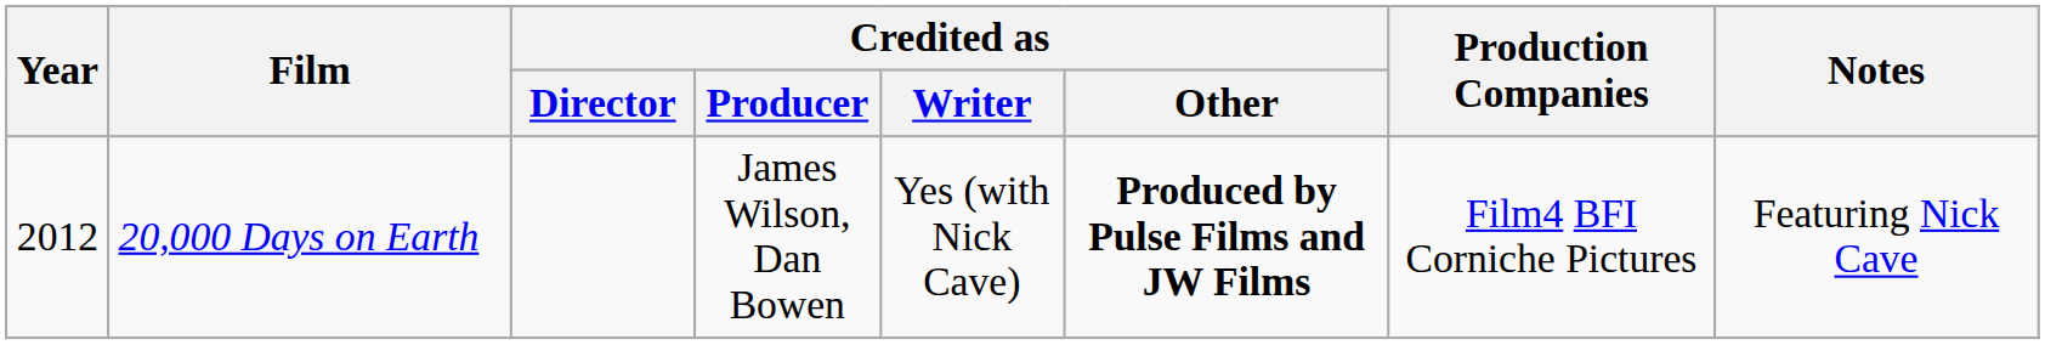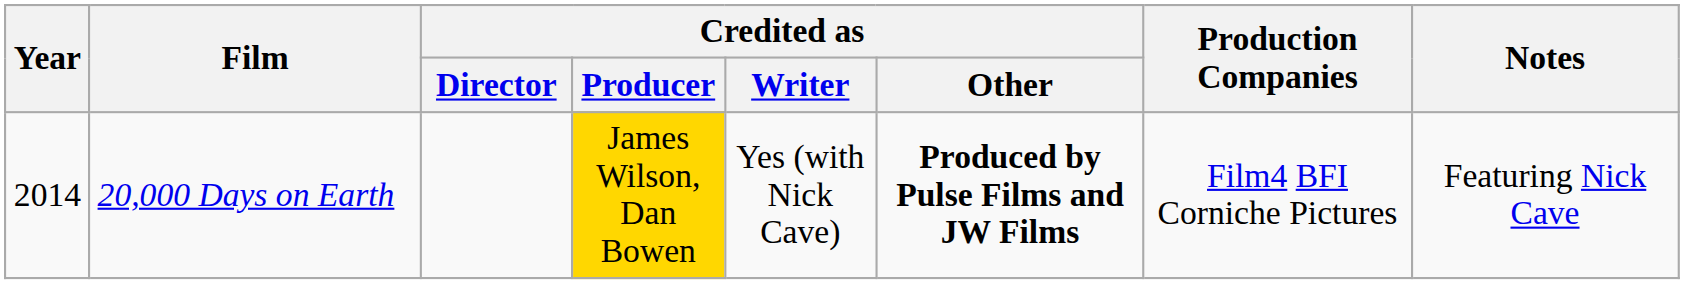20,000 Days on Earth | Year: 2012 -> 2014
20,000 Days on Earth | Credited as / Producer: no background -> gold background
